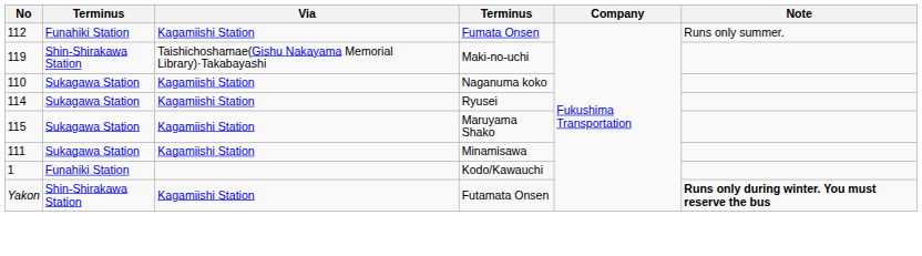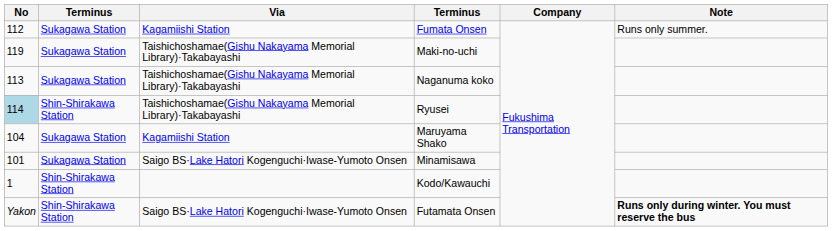Fumata Onsen | column 2: Funahiki Station -> Sukagawa Station
Maki-no-uchi | column 2: Shin-Shirakawa Station -> Sukagawa Station
Naganuma koko | No: 110 -> 113
Naganuma koko | Via: Kagamiishi Station -> Taishichoshamae(Gishu Nakayama Memorial Library)·Takabayashi
Ryusei | No: no background -> lightblue background
Ryusei | column 2: Sukagawa Station -> Shin-Shirakawa Station
Ryusei | Via: Kagamiishi Station -> Taishichoshamae(Gishu Nakayama Memorial Library)·Takabayashi
Maruyama Shako | No: 115 -> 104
Minamisawa | No: 111 -> 101
Minamisawa | Via: Kagamiishi Station -> Saigo BS·Lake Hatori Kogenguchi·Iwase-Yumoto Onsen
Kodo/Kawauchi | column 2: Funahiki Station -> Shin-Shirakawa Station
Futamata Onsen | Via: Kagamiishi Station -> Saigo BS·Lake Hatori Kogenguchi·Iwase-Yumoto Onsen
